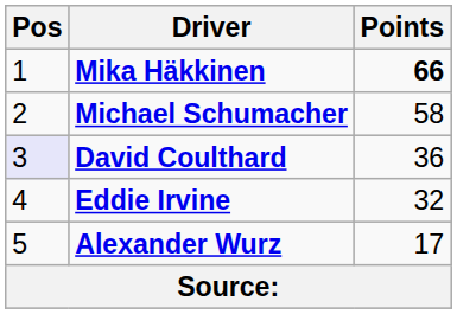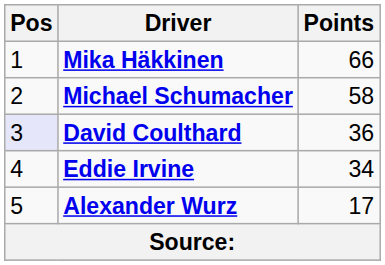Mika Häkkinen | Points: bold -> normal
Eddie Irvine | Points: 32 -> 34
